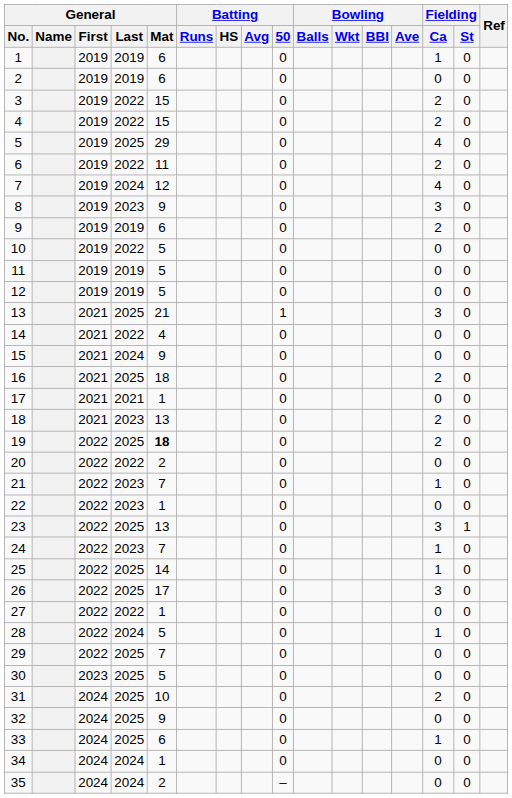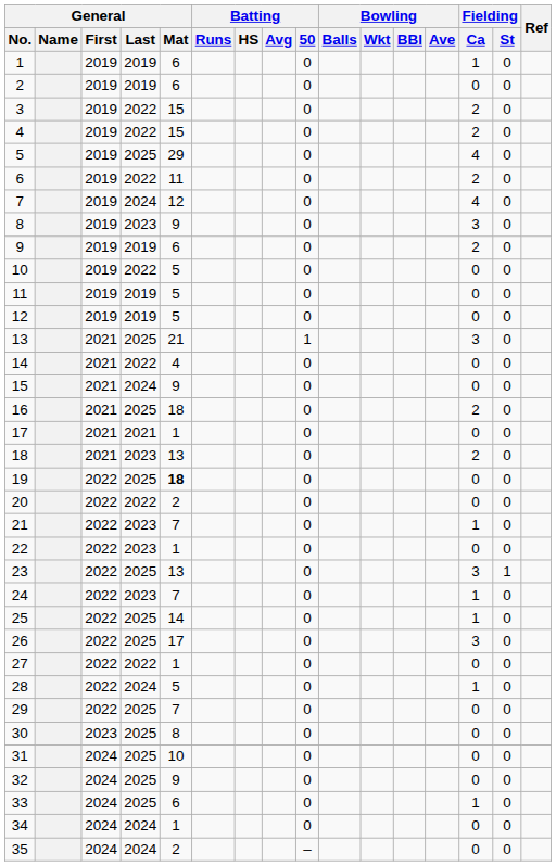19 | Fielding / Ca: 2 -> 0
30 | General / Mat: 5 -> 8
31 | Fielding / Ca: 2 -> 0
